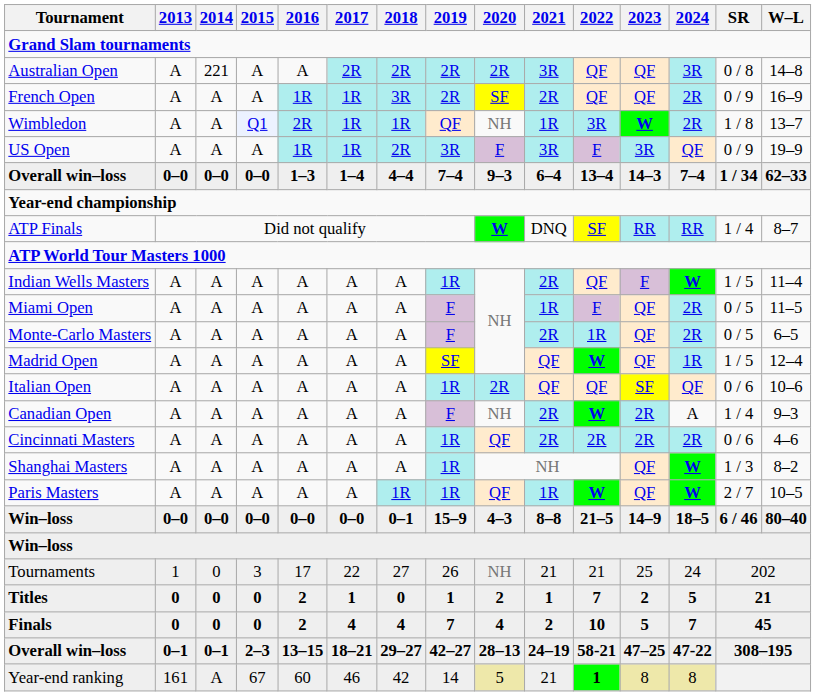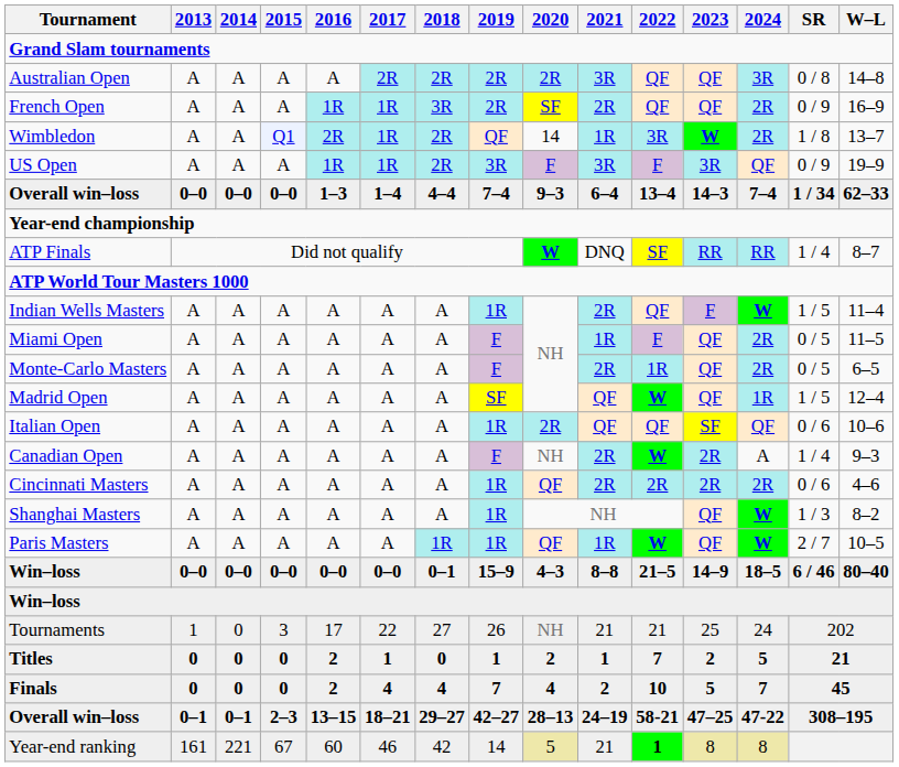Australian Open | 2014: 221 -> A
Wimbledon | 2018: 1R -> 2R
Wimbledon | 2020: NH -> 14
Year-end ranking | 2014: A -> 221
